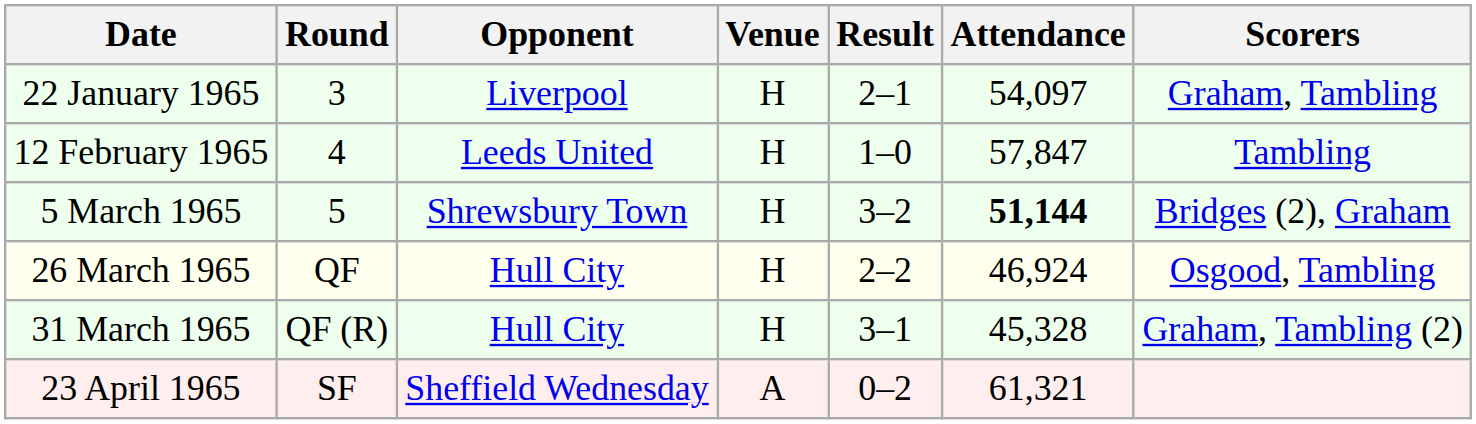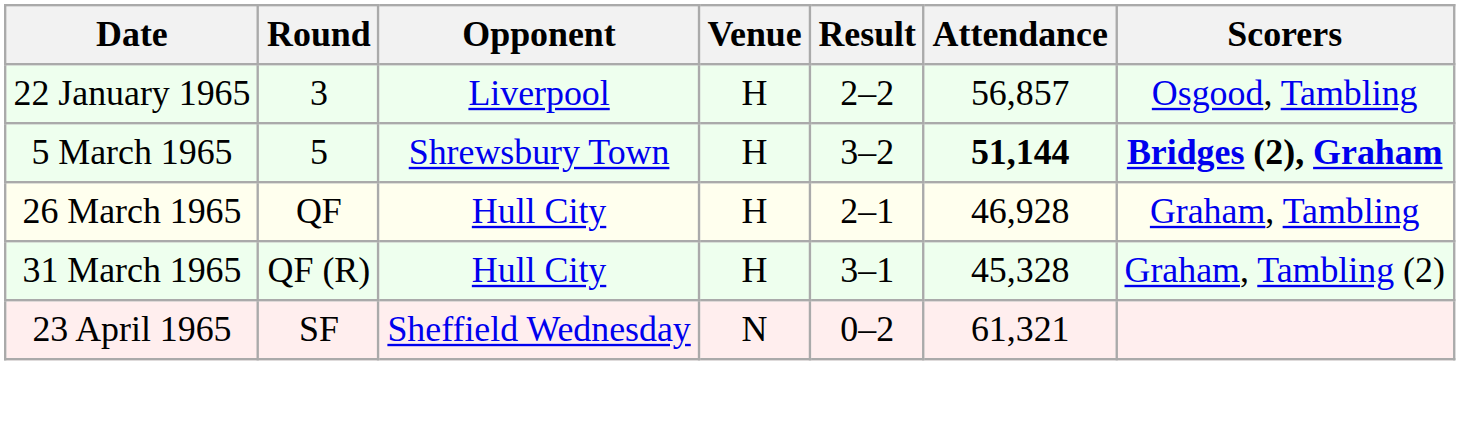22 January 1965 | Result: 2–1 -> 2–2
22 January 1965 | Attendance: 54,097 -> 56,857
22 January 1965 | Scorers: Graham, Tambling -> Osgood, Tambling
- row: 12 February 1965 | 4 | Leeds United | H | 1–0 | 57,847 | Tambling
5 March 1965 | Scorers: normal -> bold
26 March 1965 | Result: 2–2 -> 2–1
26 March 1965 | Attendance: 46,924 -> 46,928
26 March 1965 | Scorers: Osgood, Tambling -> Graham, Tambling
23 April 1965 | Venue: A -> N
